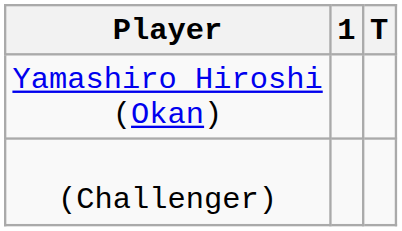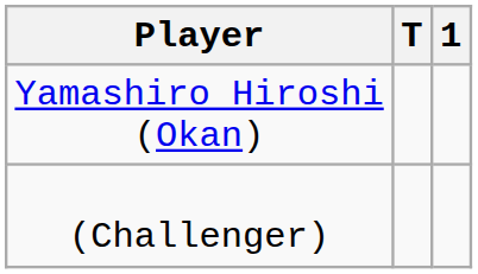columns swapped: 1 <-> T
